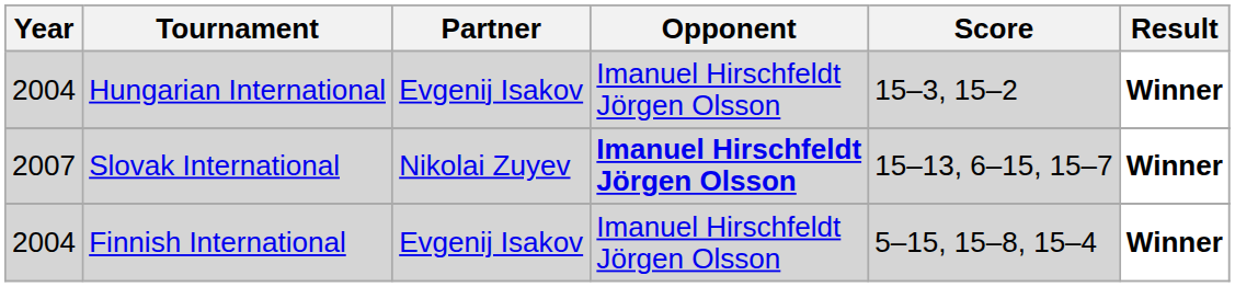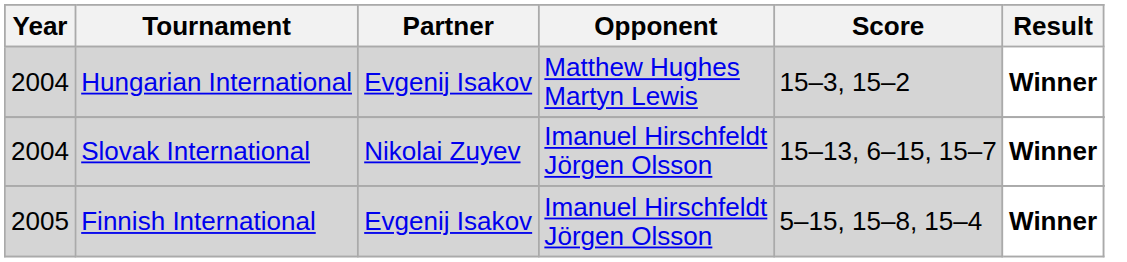Hungarian International | Opponent: Imanuel Hirschfeldt Jörgen Olsson -> Matthew Hughes Martyn Lewis
Slovak International | Year: 2007 -> 2004
Slovak International | Opponent: bold -> normal
Finnish International | Year: 2004 -> 2005
